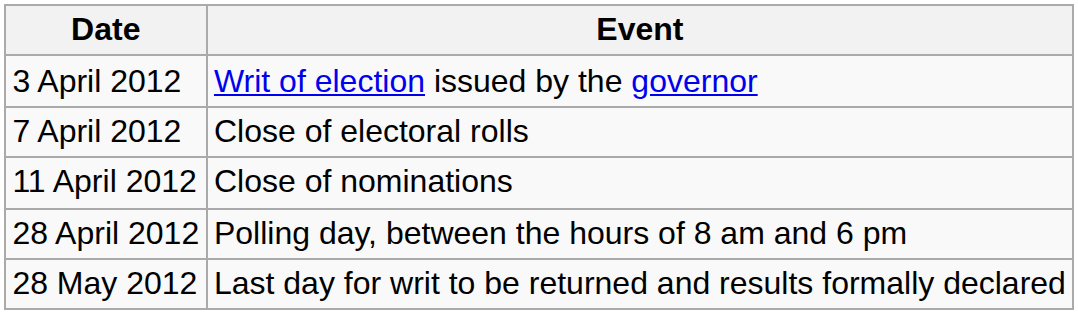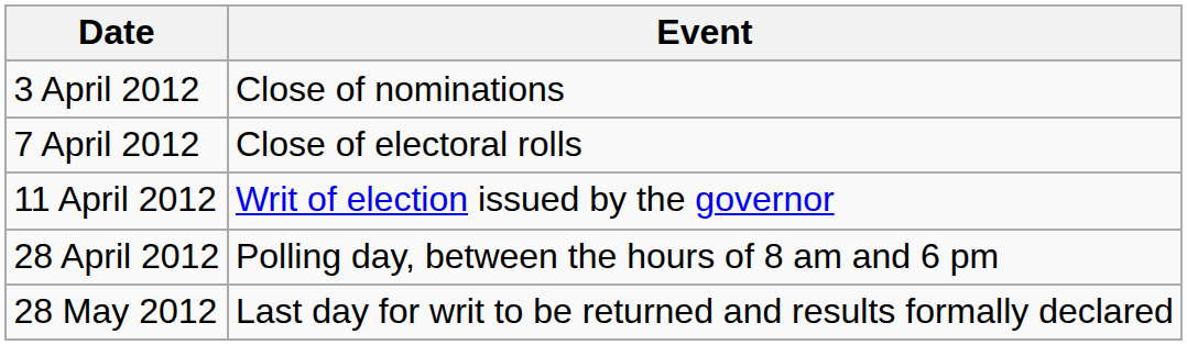3 April 2012 | Event: Writ of election issued by the governor -> Close of nominations
11 April 2012 | Event: Close of nominations -> Writ of election issued by the governor
